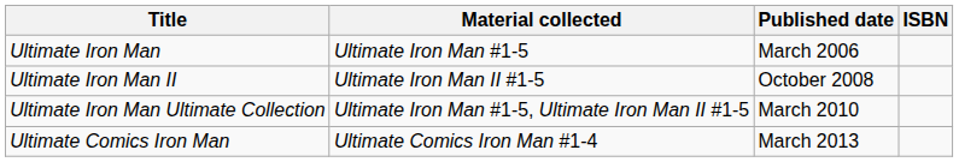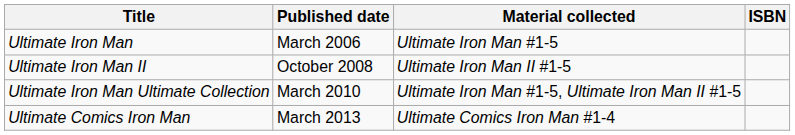columns swapped: Material collected <-> Published date
